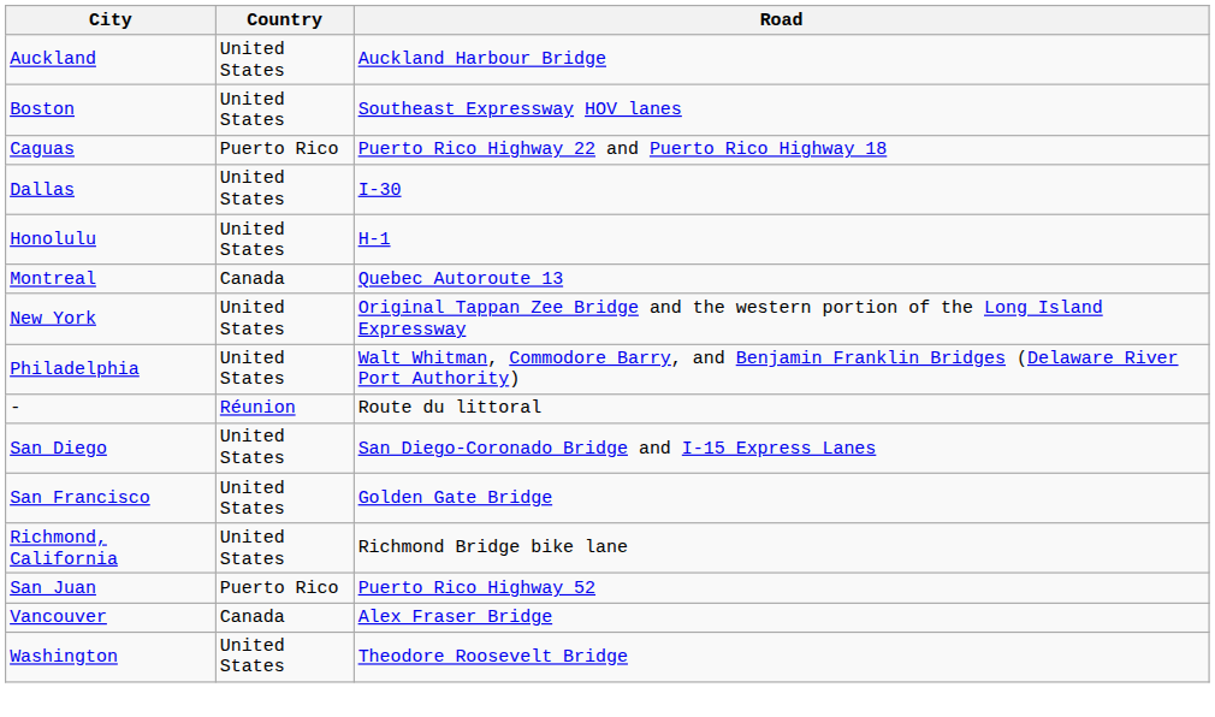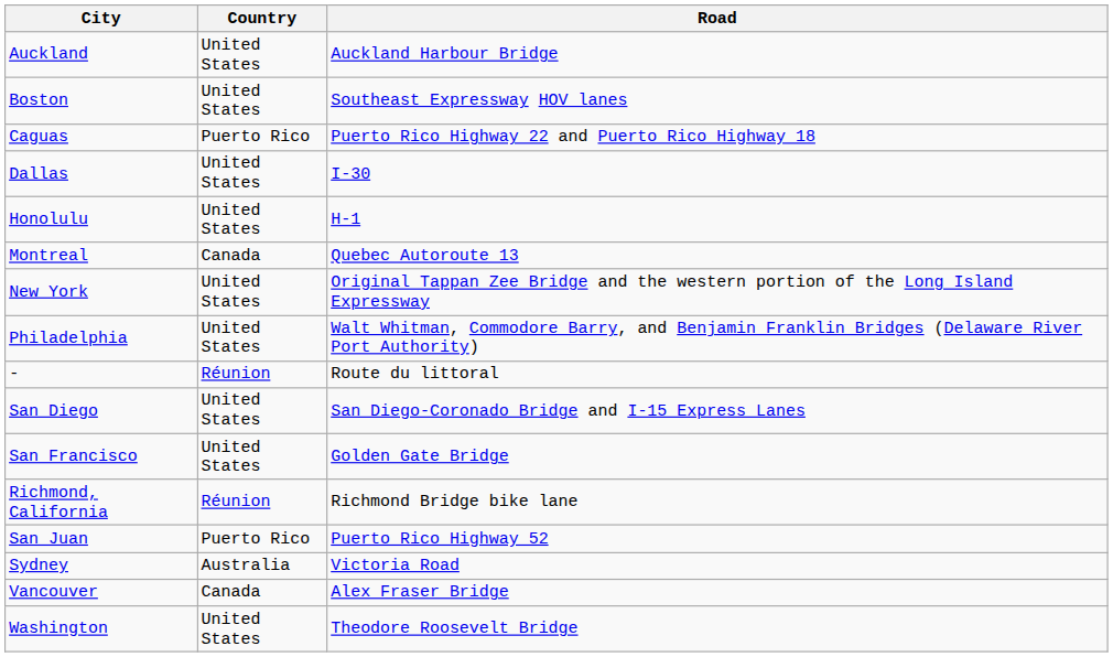Richmond, California | Country: United States -> Réunion
+ row: Sydney | Australia | Victoria Road
